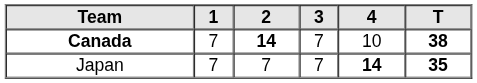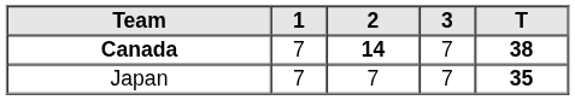- column: 4 | 10 | 14
